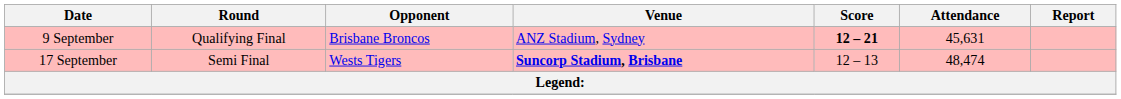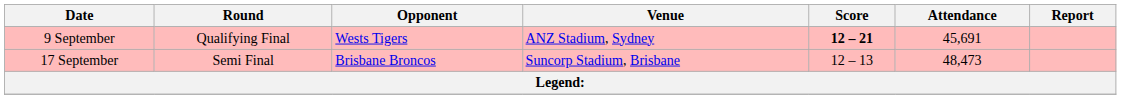9 September | Opponent: Brisbane Broncos -> Wests Tigers
9 September | Attendance: 45,631 -> 45,691
17 September | Opponent: Wests Tigers -> Brisbane Broncos
17 September | Venue: bold -> normal
17 September | Attendance: 48,474 -> 48,473
